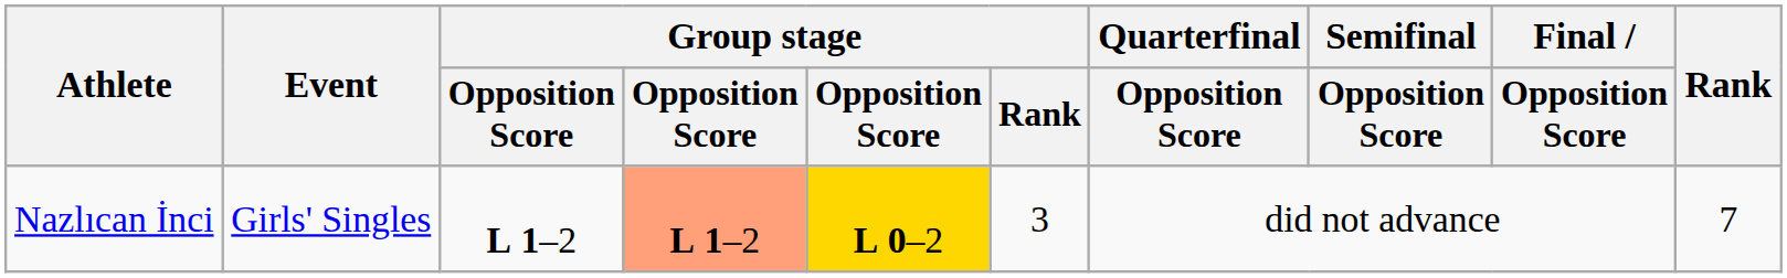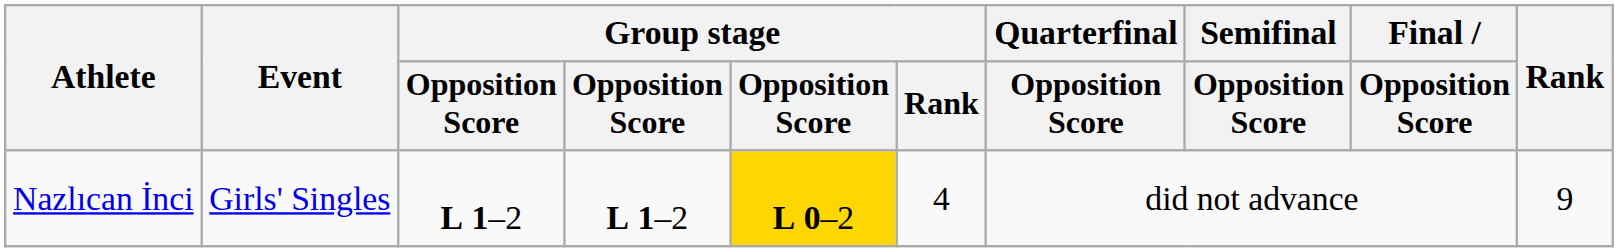Nazlıcan İnci | column 4: lightsalmon background -> no background
Nazlıcan İnci | Group stage / Rank: 3 -> 4
Nazlıcan İnci | Rank: 7 -> 9
